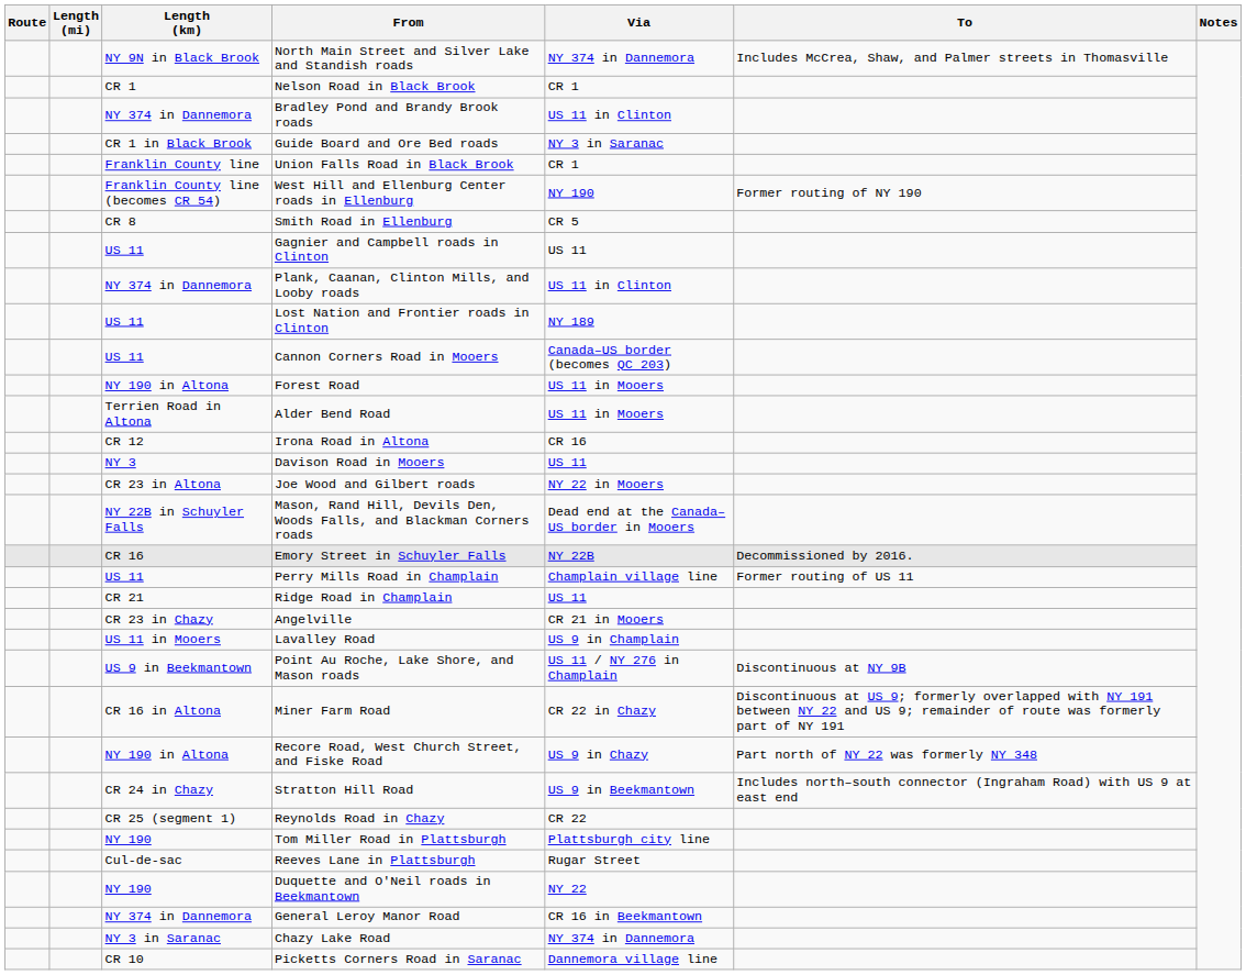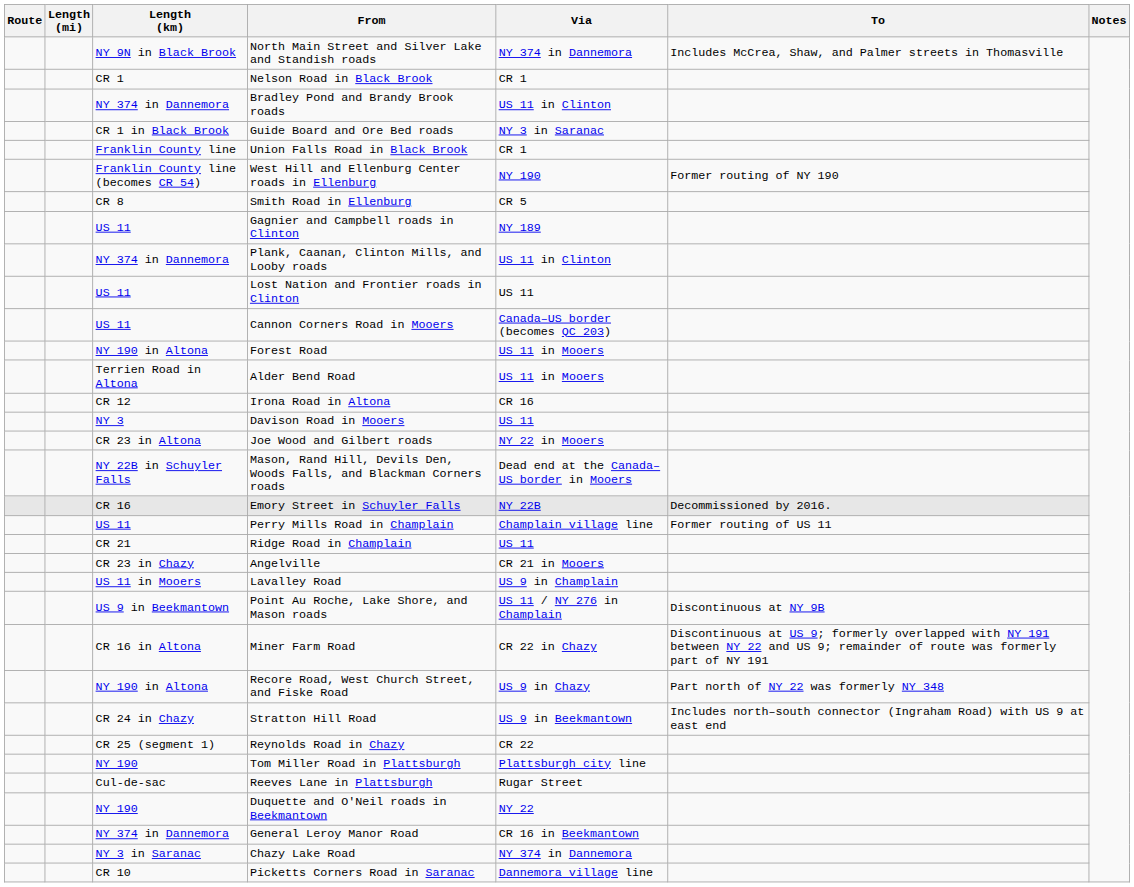Gagnier and Campbell roads in Clinton | Via: US 11 -> NY 189
Lost Nation and Frontier roads in Clinton | Via: NY 189 -> US 11
